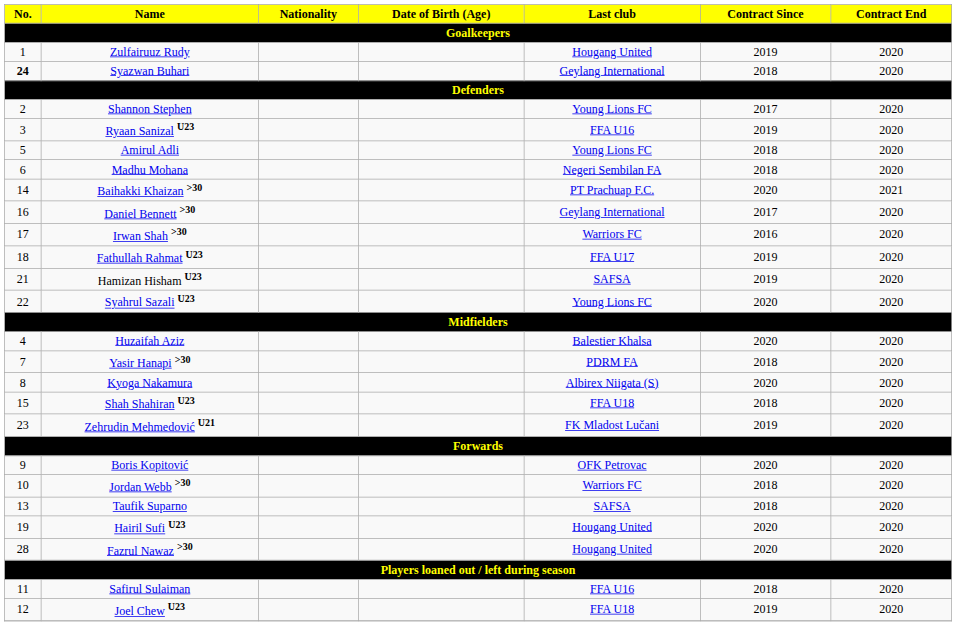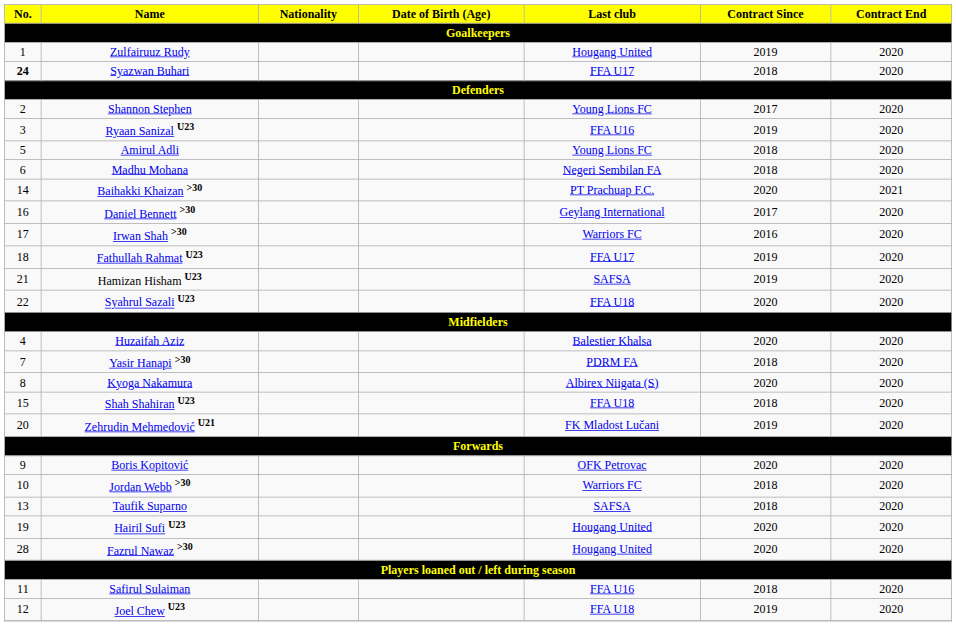Syazwan Buhari | Last club: Geylang International -> FFA U17
Syahrul Sazali U23 | Last club: Young Lions FC -> FFA U18
Zehrudin Mehmedović U21 | No.: 23 -> 20
